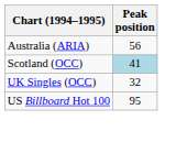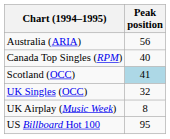+ row: Canada Top Singles (RPM) | 40
+ row: UK Airplay (Music Week) | 8
